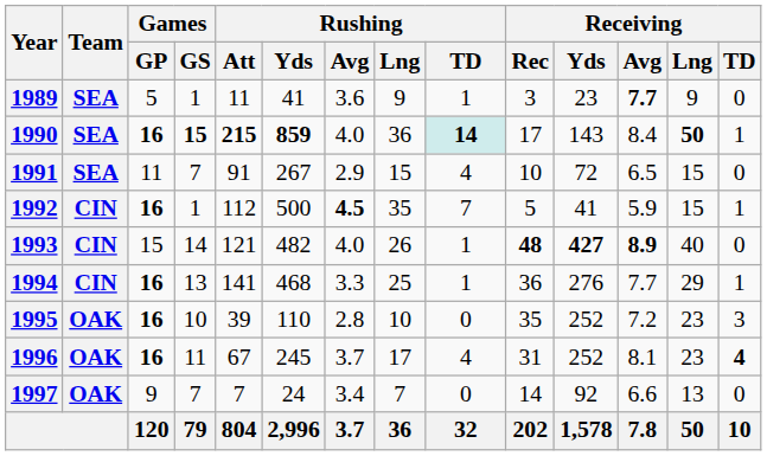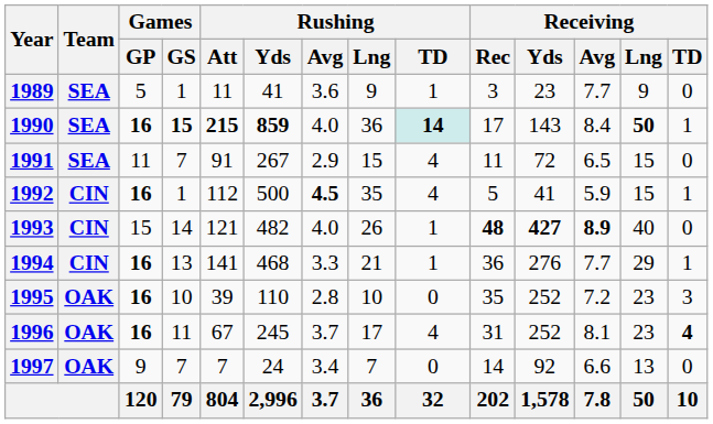1989 | Receiving / Avg: bold -> normal
1991 | Receiving / Rec: 10 -> 11
1992 | Rushing / TD: 7 -> 4
1994 | Rushing / Lng: 25 -> 21
